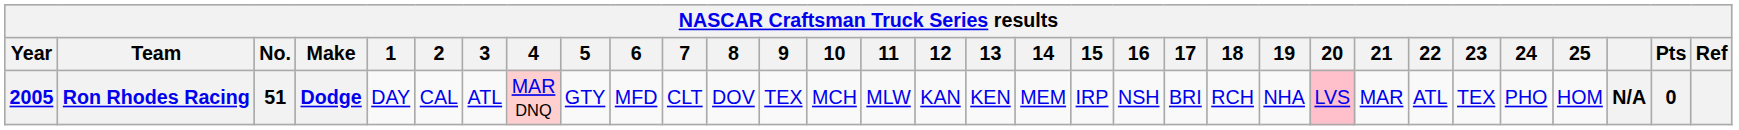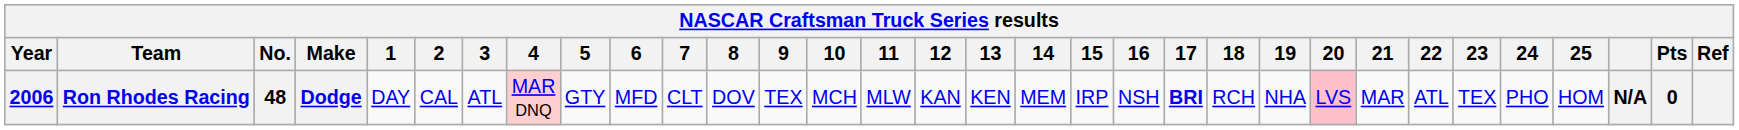Ron Rhodes Racing | Year: 2005 -> 2006
Ron Rhodes Racing | No.: 51 -> 48
Ron Rhodes Racing | 17: normal -> bold
